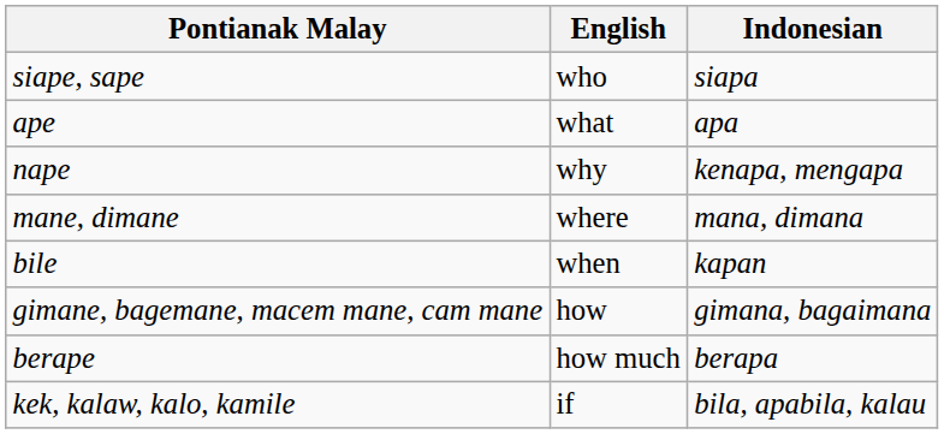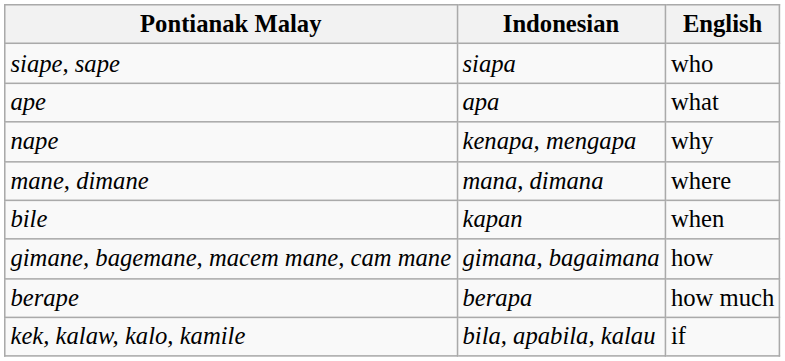columns swapped: Indonesian <-> English
